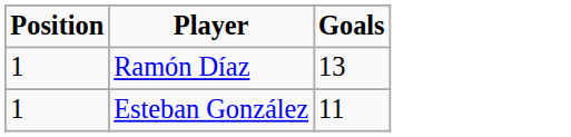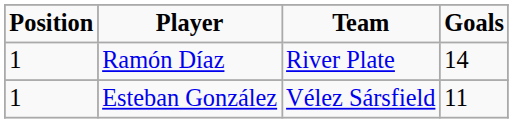+ column: Team | River Plate | Vélez Sársfield
Ramón Díaz | Goals: 13 -> 14
